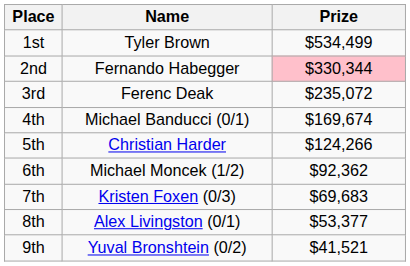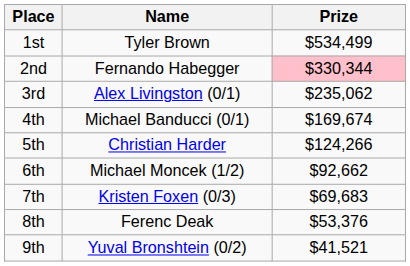3rd | Name: Ferenc Deak -> Alex Livingston (0/1)
3rd | Prize: $235,072 -> $235,062
6th | Prize: $92,362 -> $92,662
8th | Name: Alex Livingston (0/1) -> Ferenc Deak
8th | Prize: $53,377 -> $53,376
